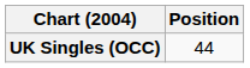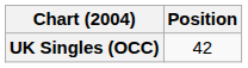UK Singles (OCC) | Position: 44 -> 42
